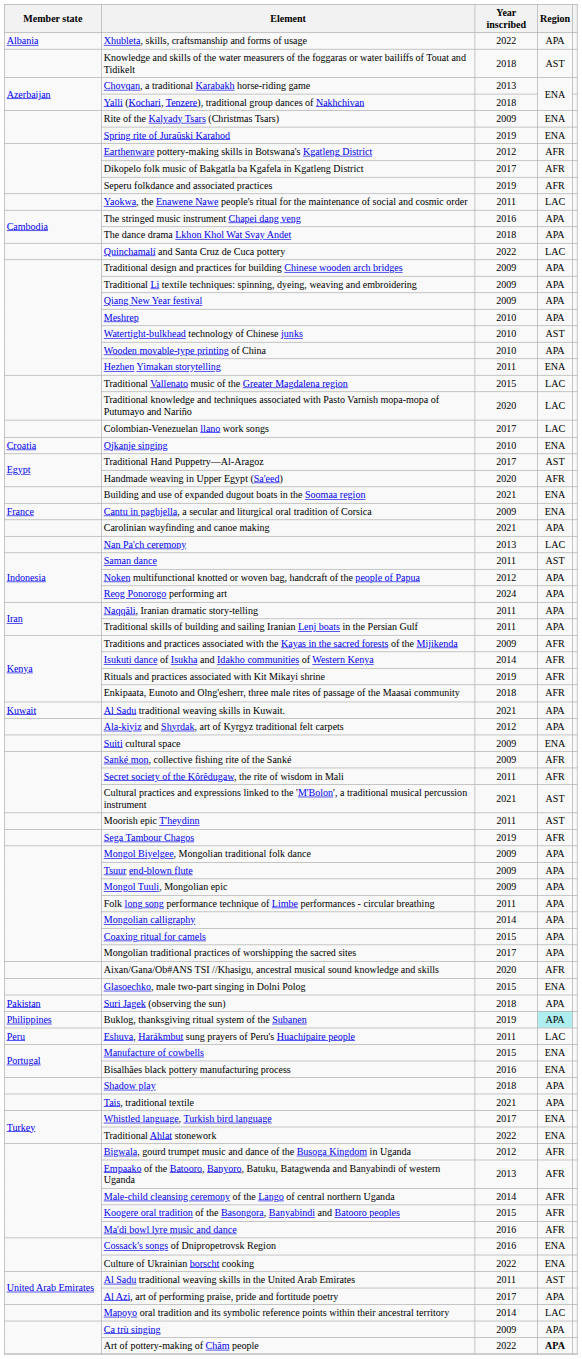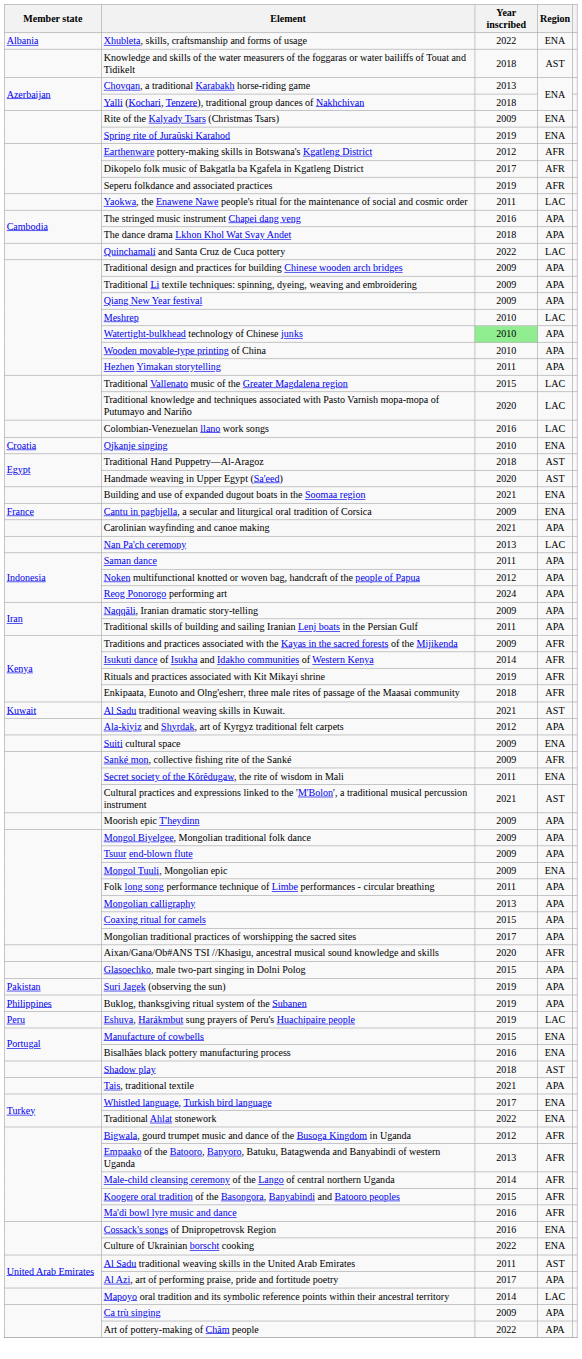Xhubleta, skills, craftsmanship and forms of usage | Region: APA -> ENA
Meshrep | Region: APA -> LAC
Watertight-bulkhead technology of Chinese junks | Year inscribed: no background -> lightgreen background
Watertight-bulkhead technology of Chinese junks | Region: AST -> APA
Hezhen Yimakan storytelling | Region: ENA -> APA
Colombian-Venezuelan llano work songs | Year inscribed: 2017 -> 2016
Traditional Hand Puppetry—Al-Aragoz | Year inscribed: 2017 -> 2018
Handmade weaving in Upper Egypt (Sa'eed) | Region: AFR -> AST
Saman dance | Region: AST -> APA
Naqqāli, Iranian dramatic story-telling | Year inscribed: 2011 -> 2009
Al Sadu traditional weaving skills in Kuwait. | Region: APA -> AST
Secret society of the Kôrêdugaw, the rite of wisdom in Mali | Region: AFR -> ENA
Moorish epic T'heydinn | Year inscribed: 2011 -> 2009
Moorish epic T'heydinn | Region: AST -> APA
- row: Sega Tambour Chagos | 2019 | AFR
Mongol Tuuli, Mongolian epic | Region: APA -> ENA
Mongolian calligraphy | Year inscribed: 2014 -> 2013
Glasoechko, male two-part singing in Dolni Polog | Region: ENA -> APA
Suri Jagek (observing the sun) | Year inscribed: 2018 -> 2019
Buklog, thanksgiving ritual system of the Subanen | Region: paleturquoise background -> no background
Eshuva, Harákmbut sung prayers of Peru's Huachipaire people | Year inscribed: 2011 -> 2019
Shadow play | Region: APA -> AST
Art of pottery-making of Chăm people | Region: bold -> normal
